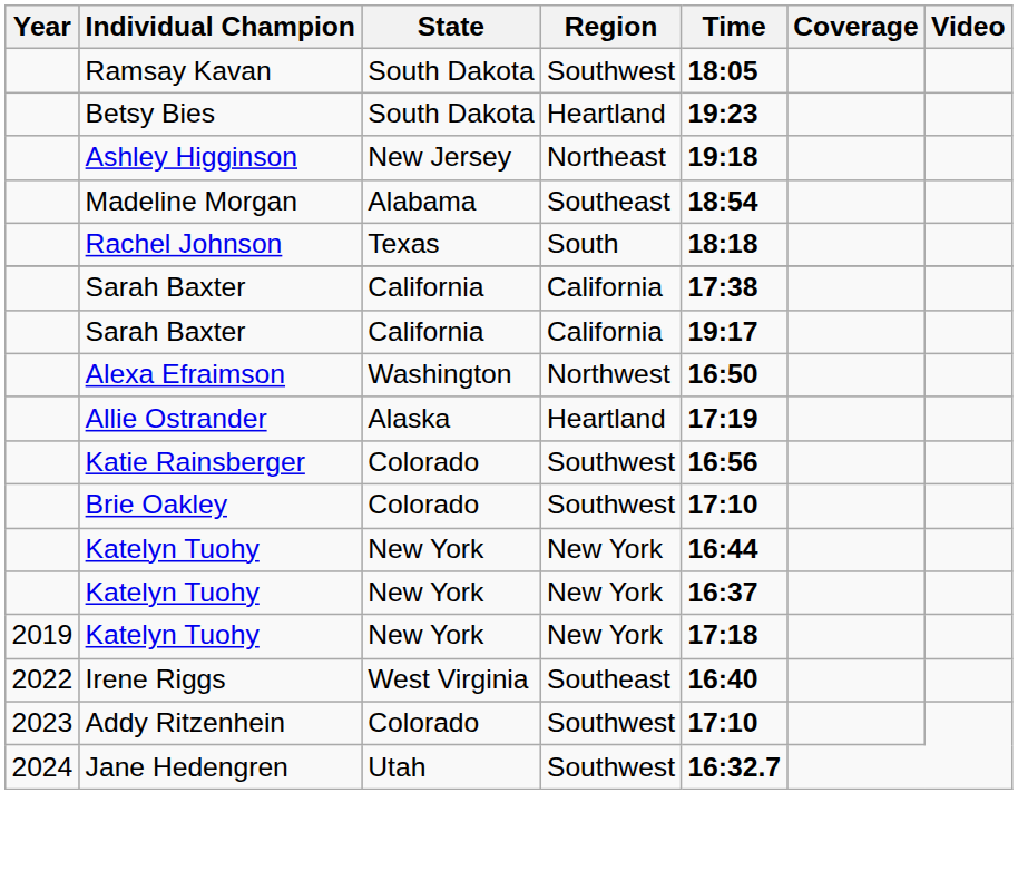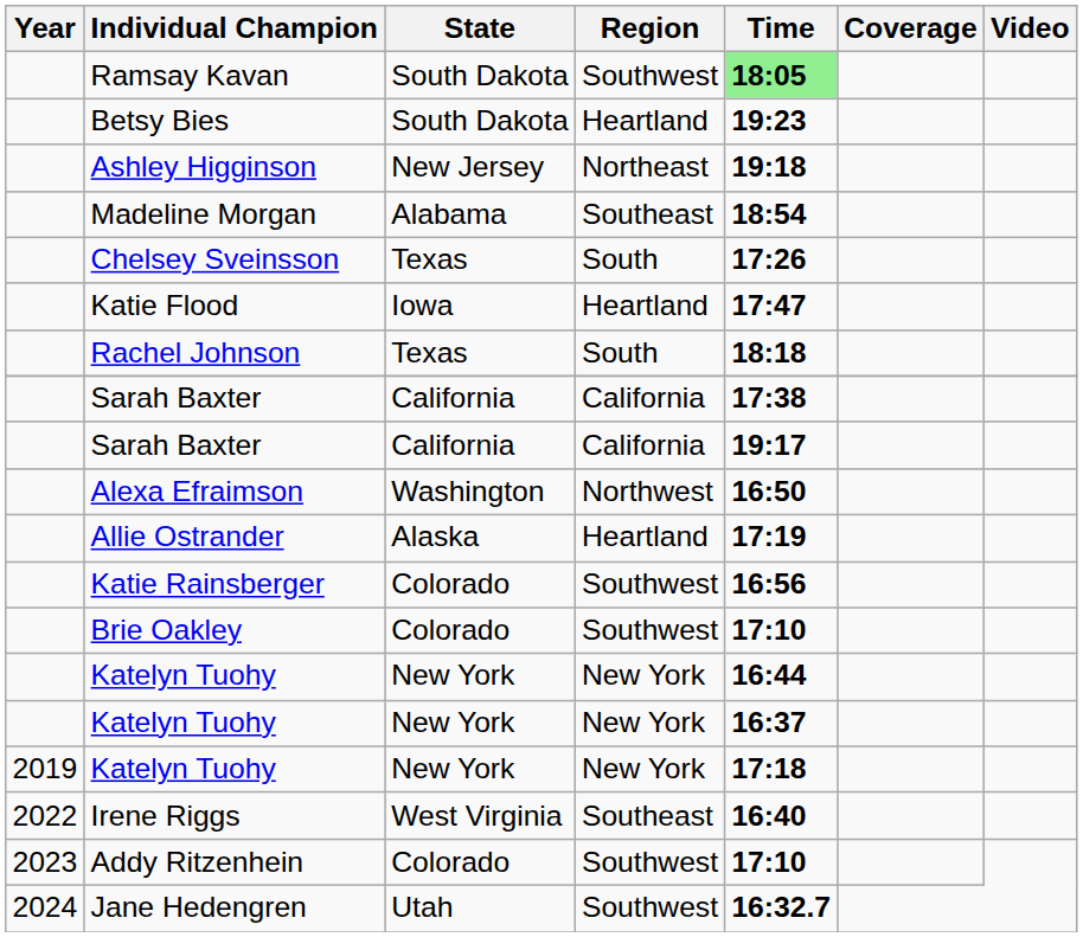Ramsay Kavan | Time: no background -> lightgreen background
+ row: Chelsey Sveinsson | Texas | South | 17:26
+ row: Katie Flood | Iowa | Heartland | 17:47
